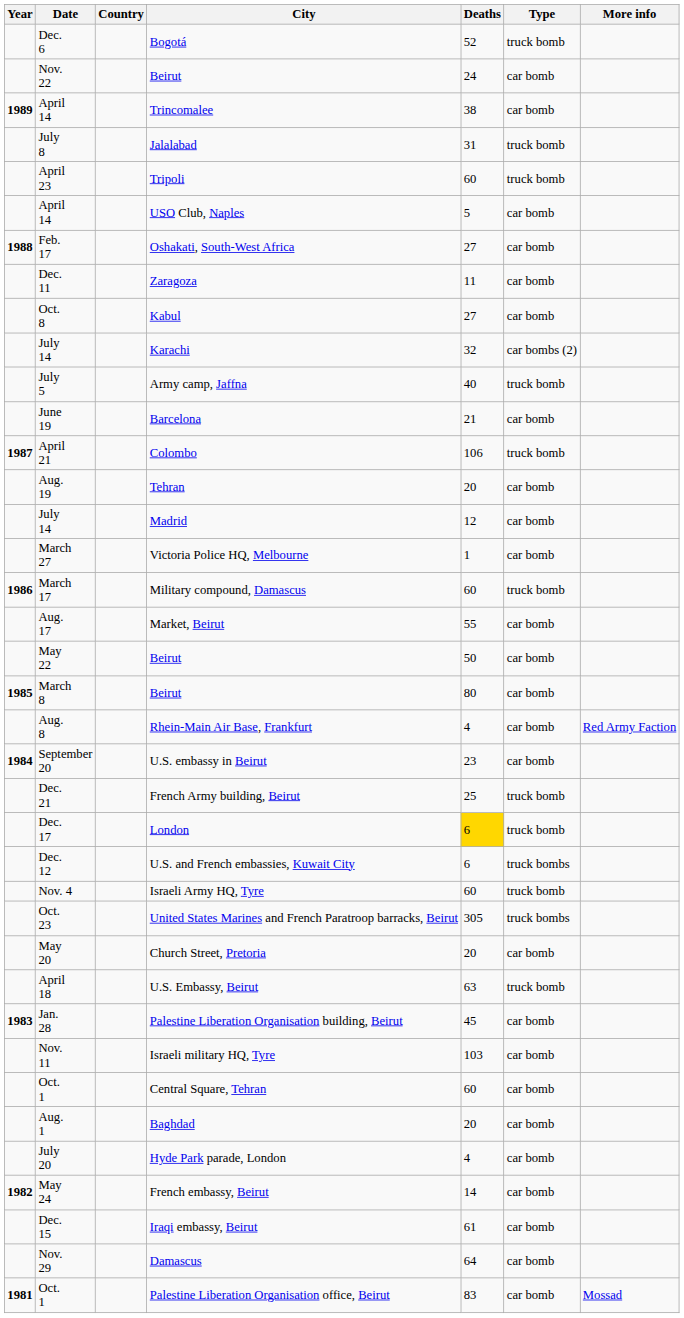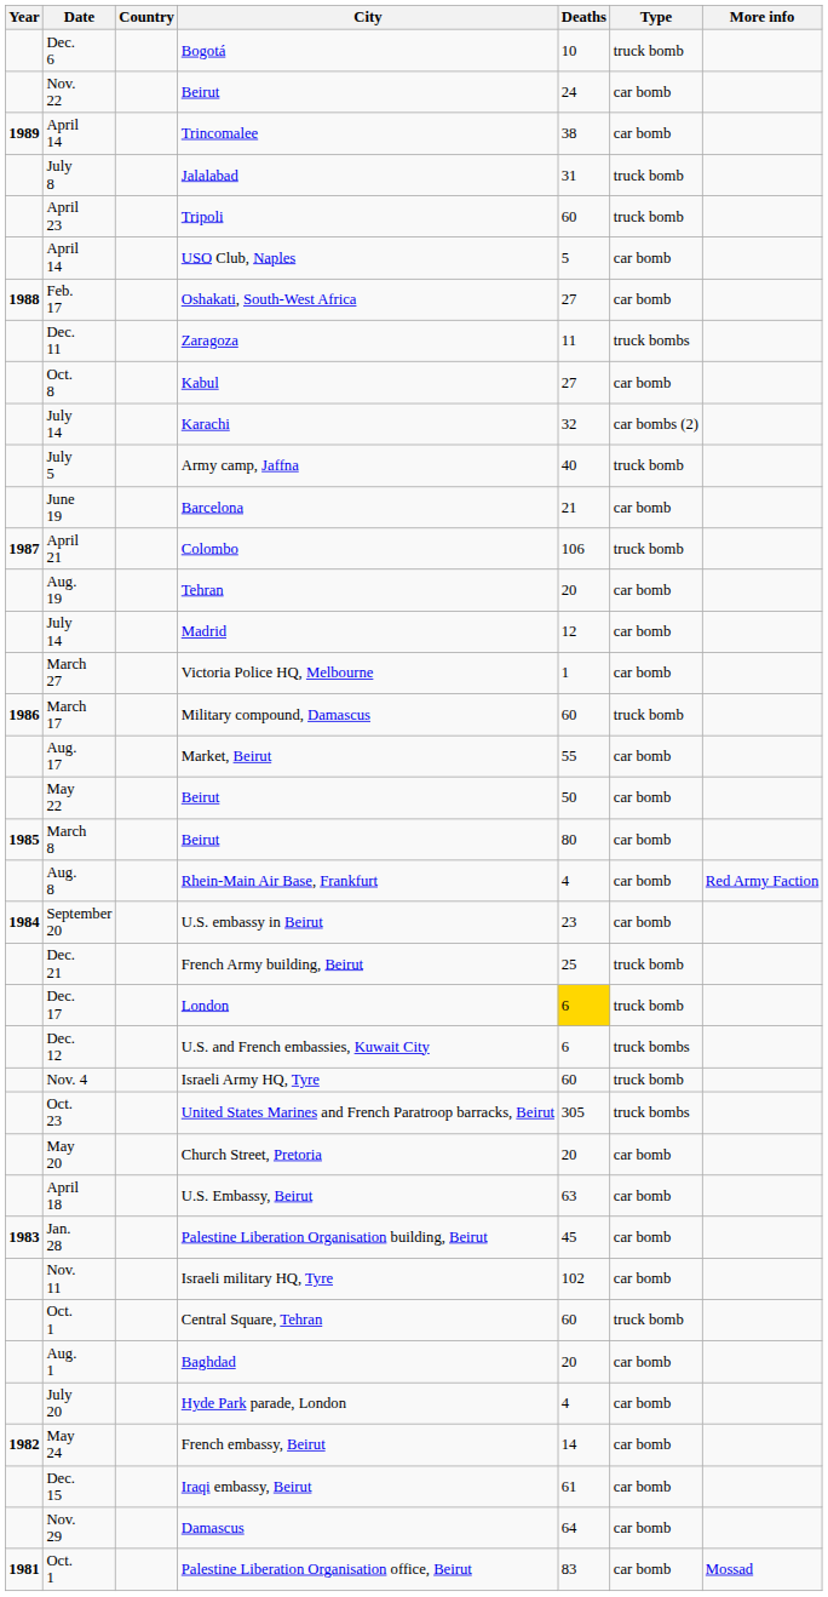Bogotá | Deaths: 52 -> 10
Zaragoza | Type: car bomb -> truck bombs
U.S. Embassy, Beirut | Type: truck bomb -> car bomb
Israeli military HQ, Tyre | Deaths: 103 -> 102
Central Square, Tehran | Type: car bomb -> truck bomb
